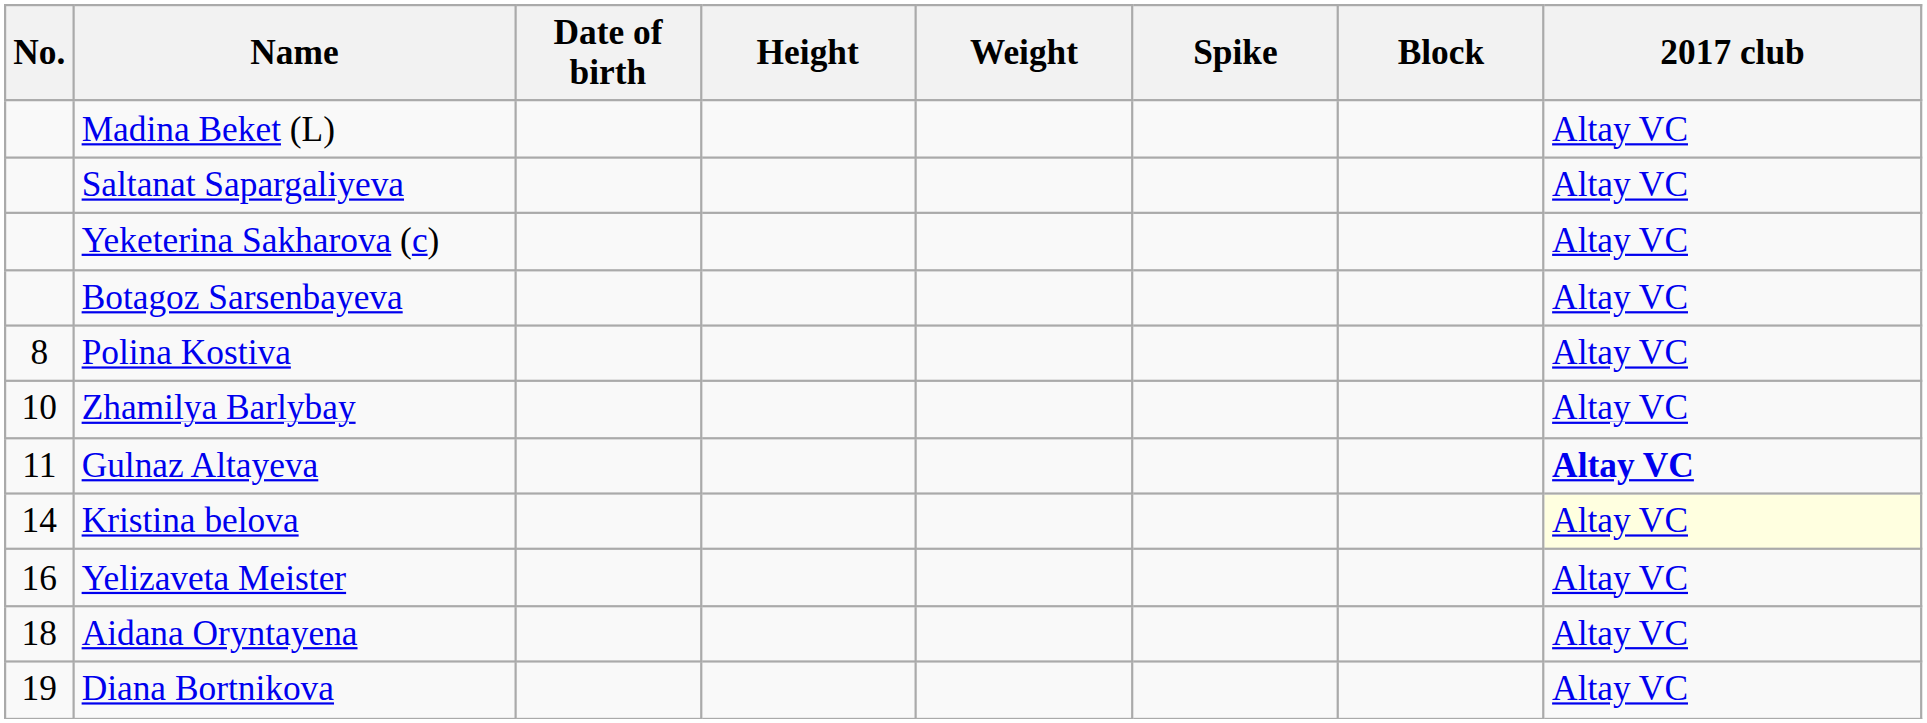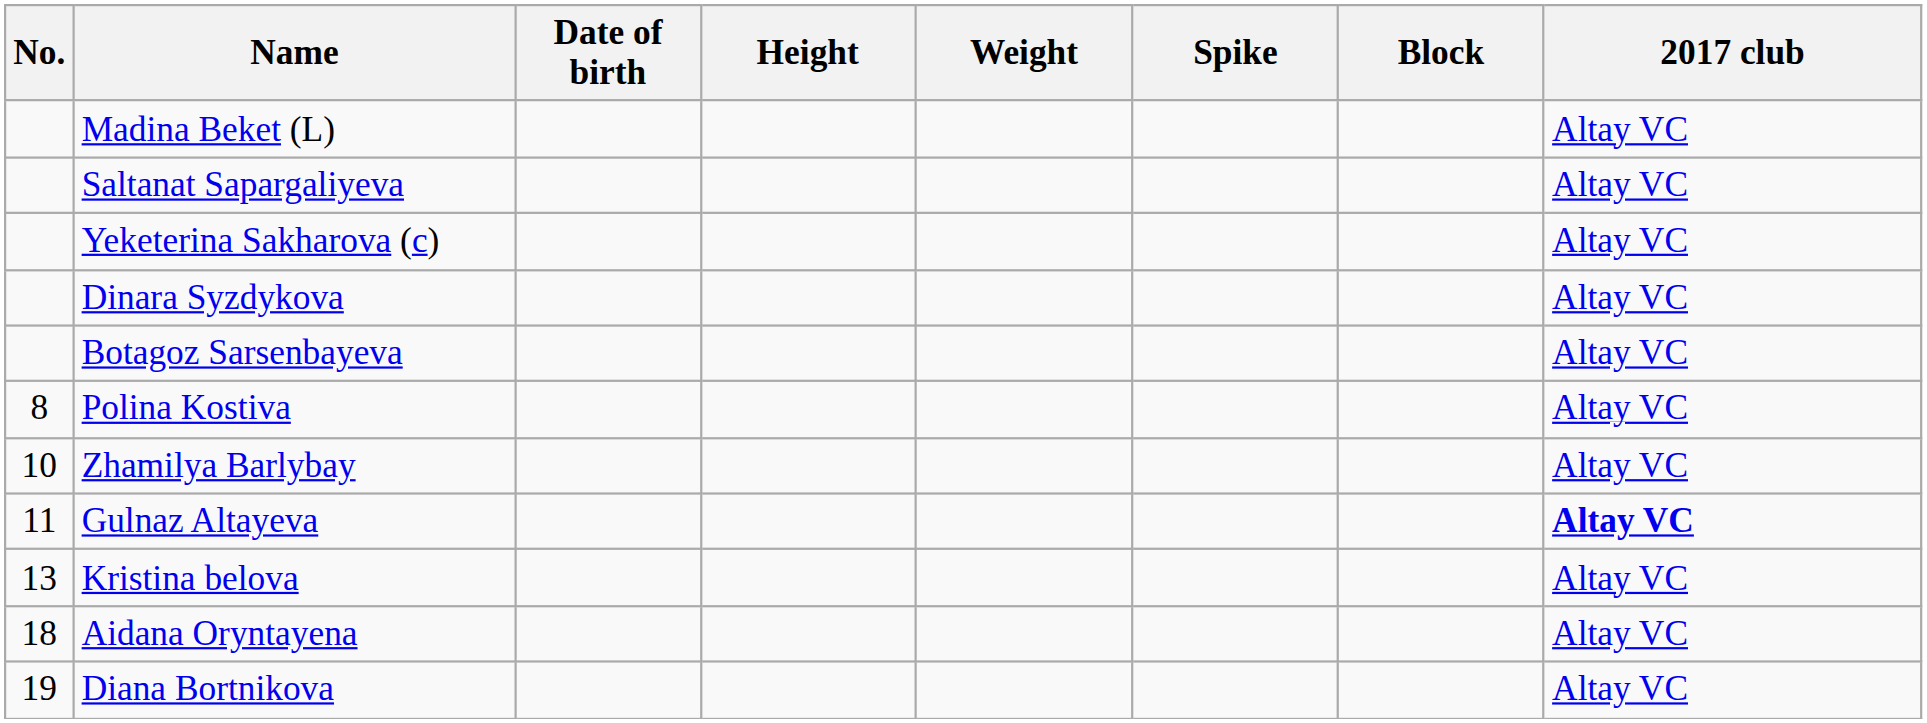+ row: Dinara Syzdykova | Altay VC
Kristina belova | No.: 14 -> 13
Kristina belova | 2017 club: lightyellow background -> no background
- row: 16 | Yelizaveta Meister | Altay VC
